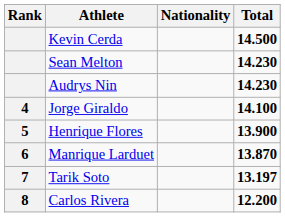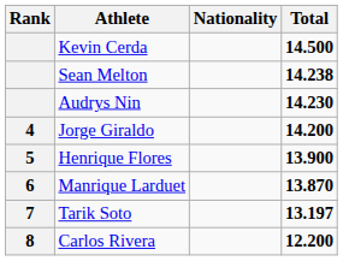Sean Melton | Total: 14.230 -> 14.238
Jorge Giraldo | Total: 14.100 -> 14.200
